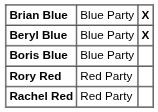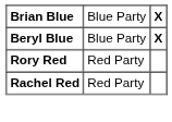- row: Boris Blue | Blue Party
